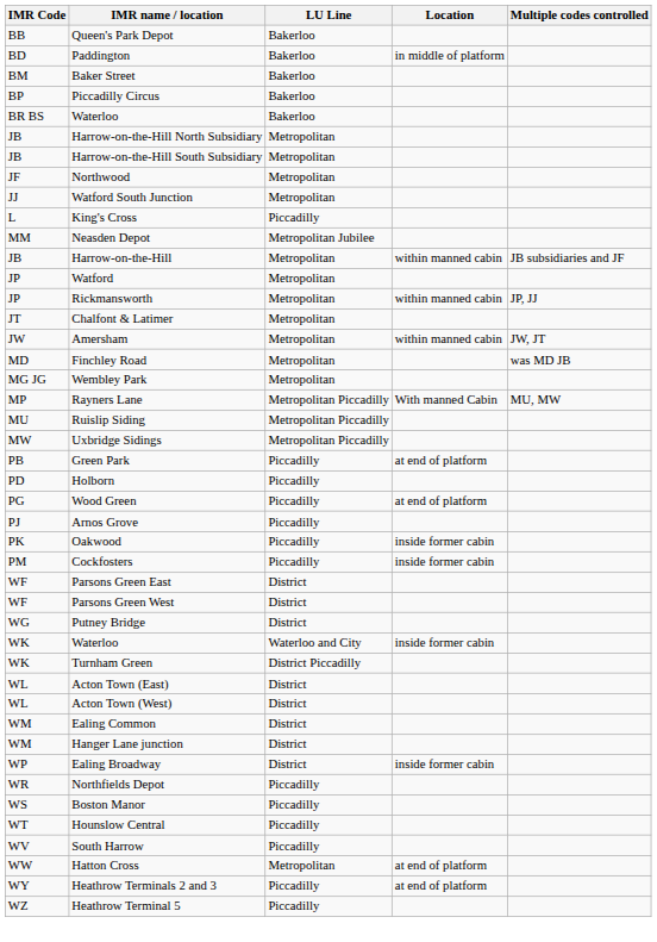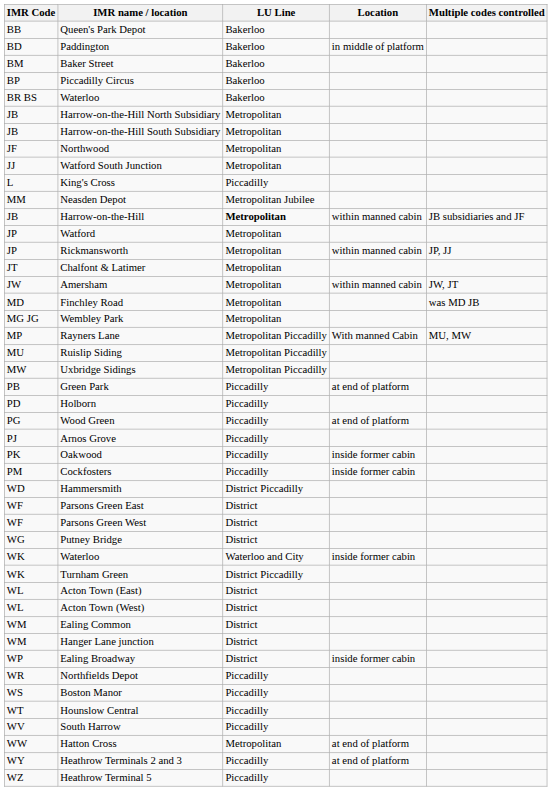Harrow-on-the-Hill | LU Line: normal -> bold
+ row: WD | Hammersmith | District Piccadilly
